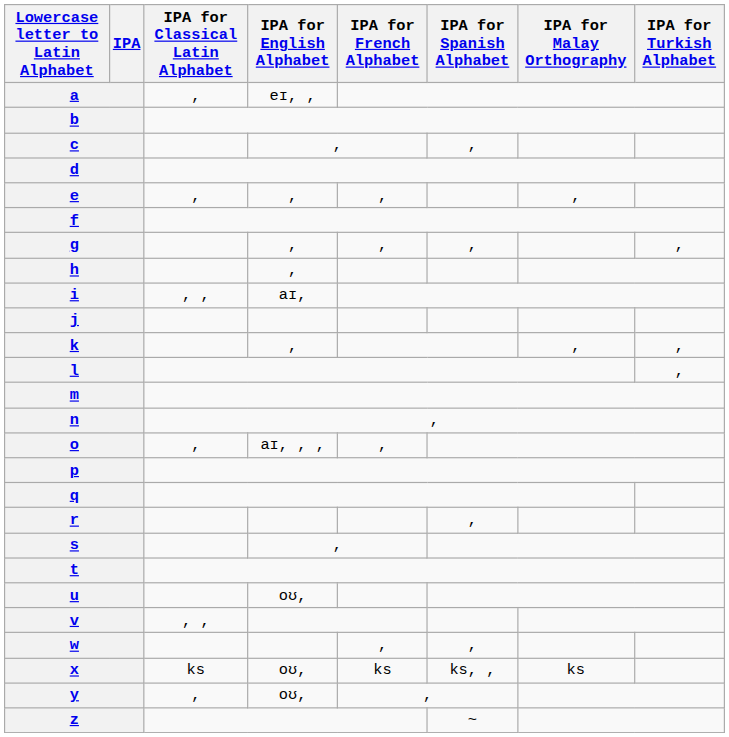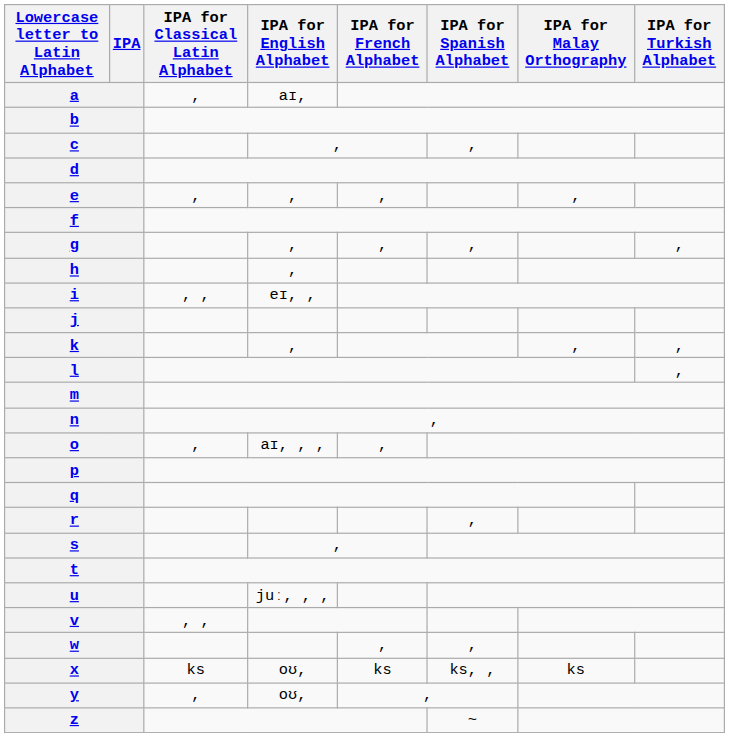a | IPA for English Alphabet: eɪ, , -> aɪ,
i | IPA for English Alphabet: aɪ, -> eɪ, ,
u | IPA for English Alphabet: oʊ, -> juː, , ,
